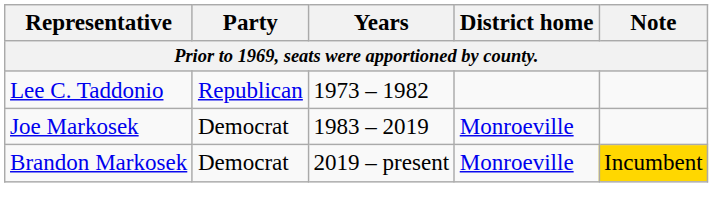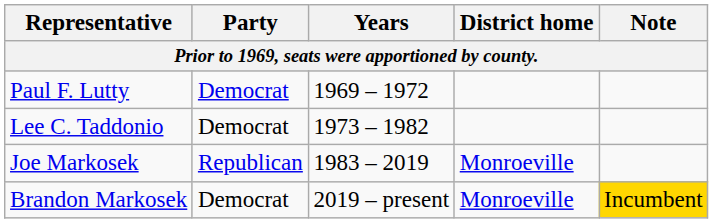+ row: Paul F. Lutty | Democrat | 1969 – 1972
Lee C. Taddonio | Party: Republican -> Democrat
Joe Markosek | Party: Democrat -> Republican
